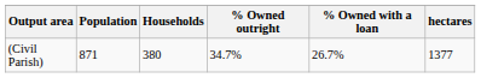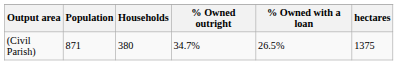(Civil Parish) | % Owned with a loan: 26.7% -> 26.5%
(Civil Parish) | hectares: 1377 -> 1375
